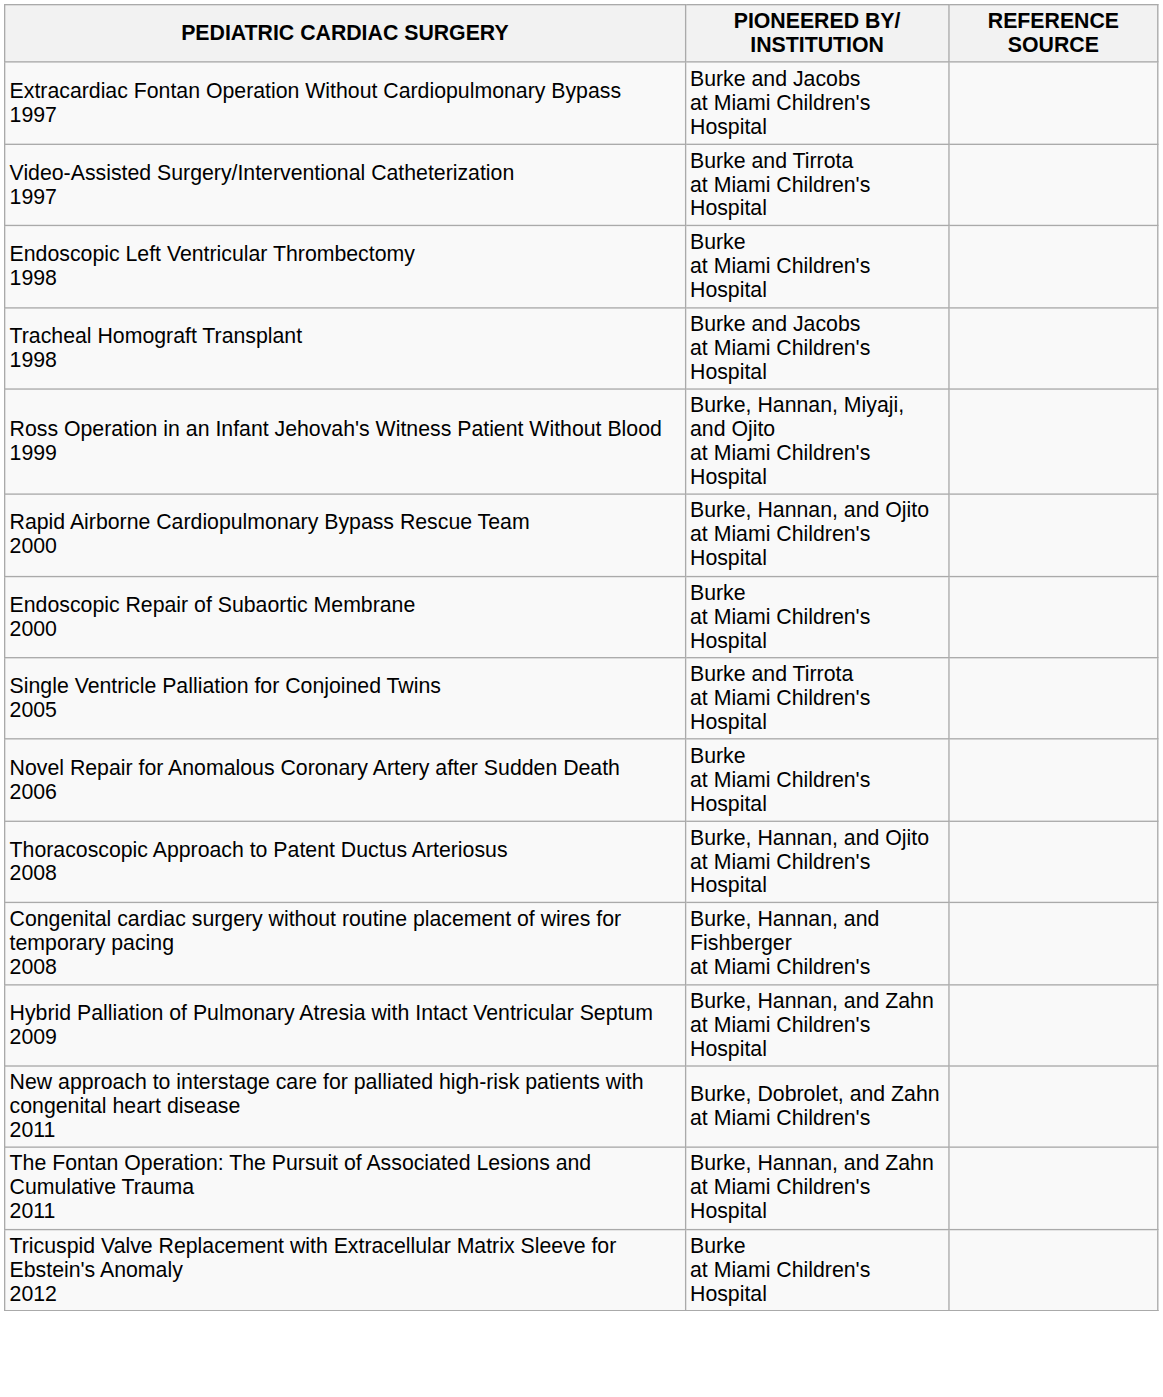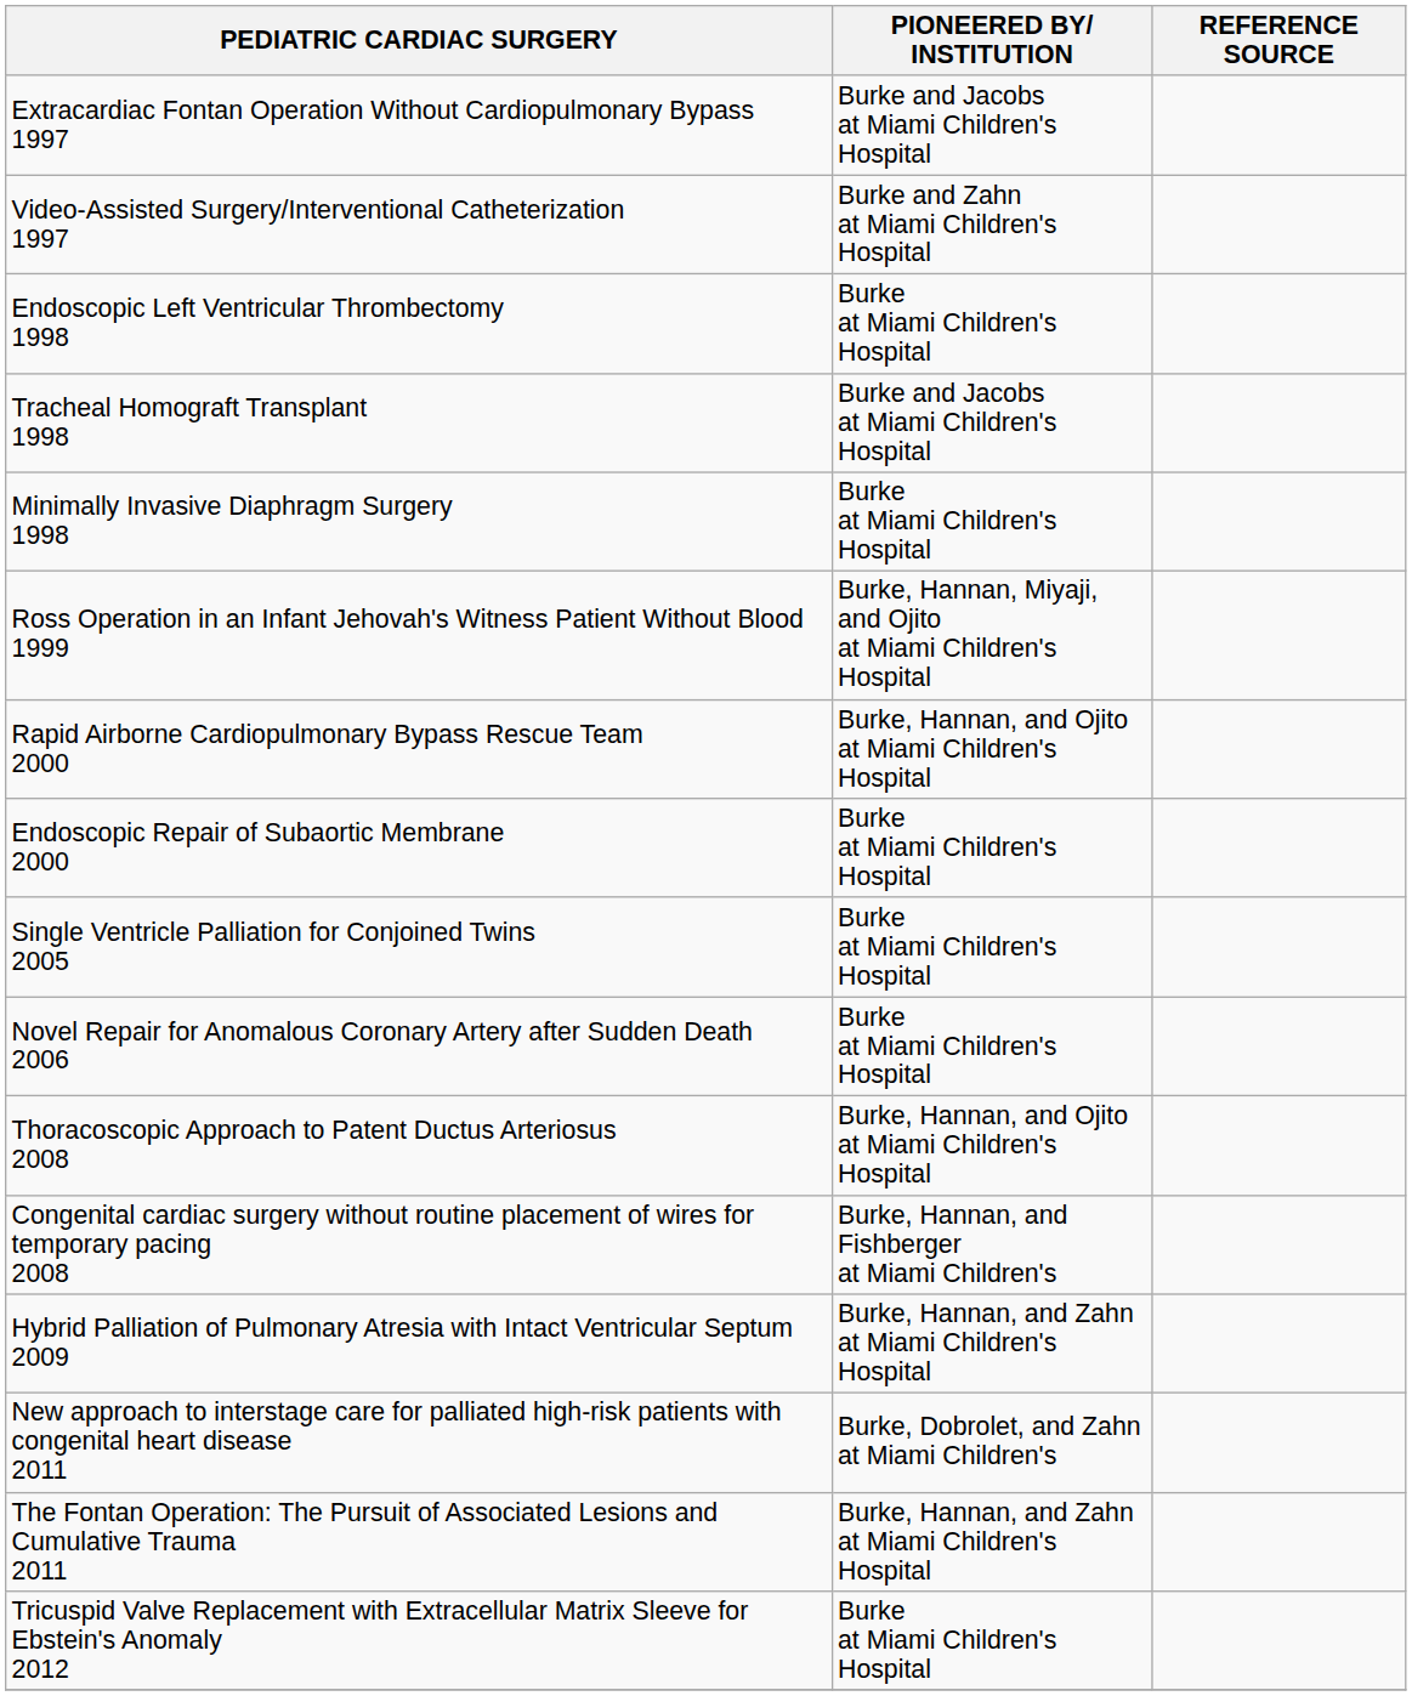Video-Assisted Surgery/Interventional Catheterization 1997 | PIONEERED BY/ INSTITUTION: Burke and Tirrota at Miami Children's Hospital -> Burke and Zahn at Miami Children's Hospital
+ row: Minimally Invasive Diaphragm Surgery 1998 | Burke at Miami Children's Hospital
Single Ventricle Palliation for Conjoined Twins 2005 | PIONEERED BY/ INSTITUTION: Burke and Tirrota at Miami Children's Hospital -> Burke at Miami Children's Hospital
